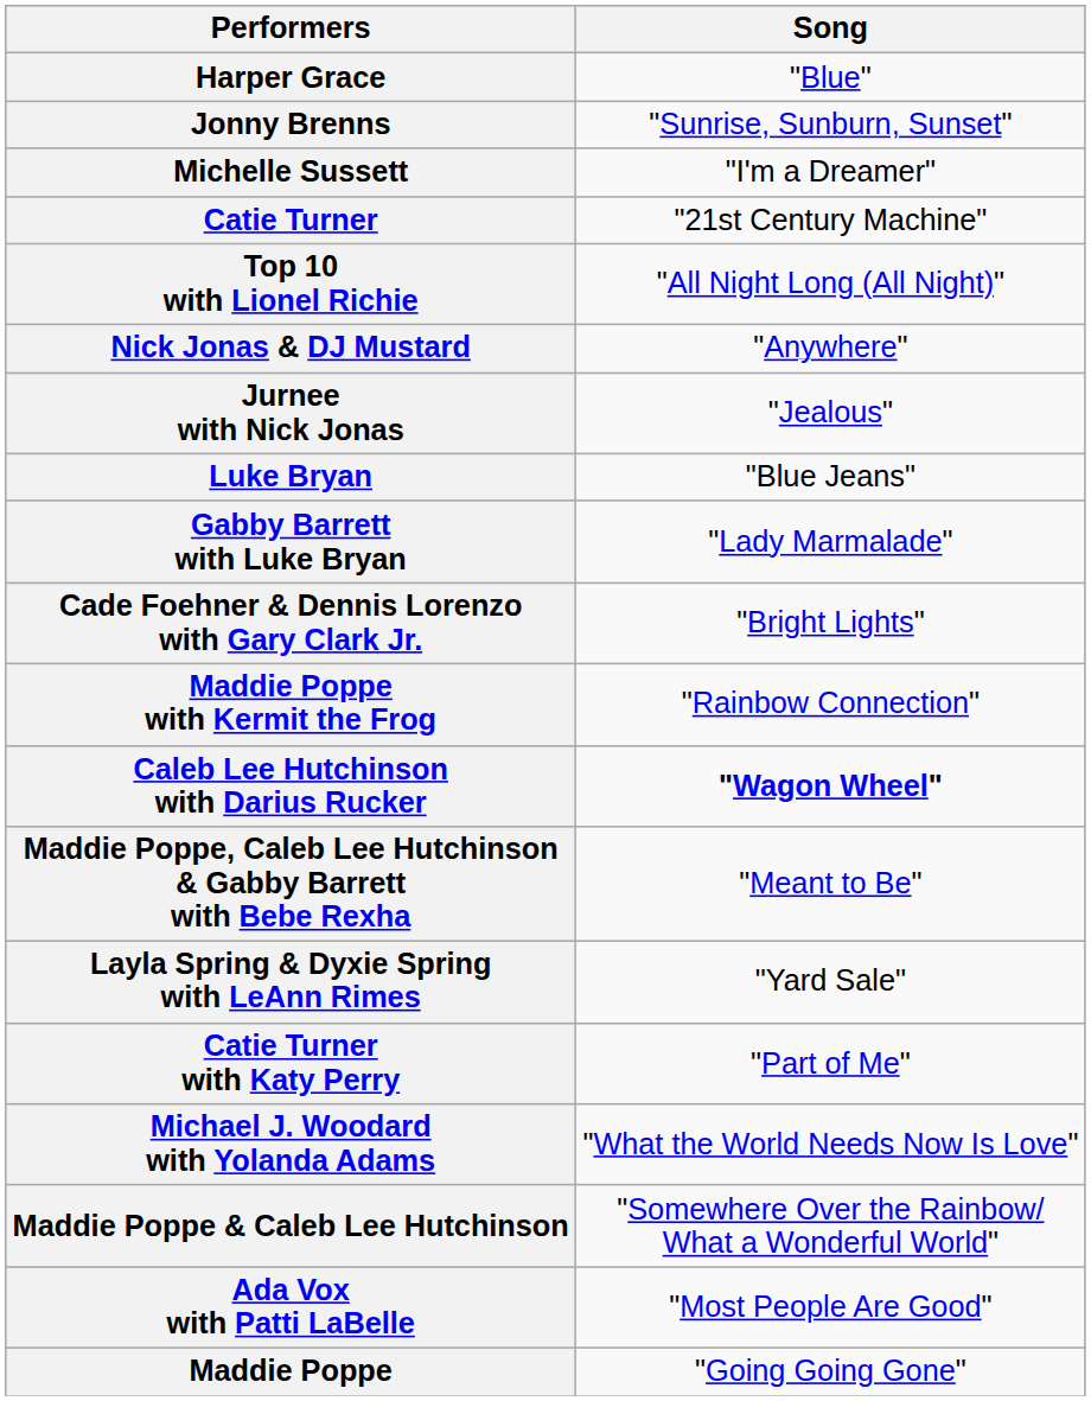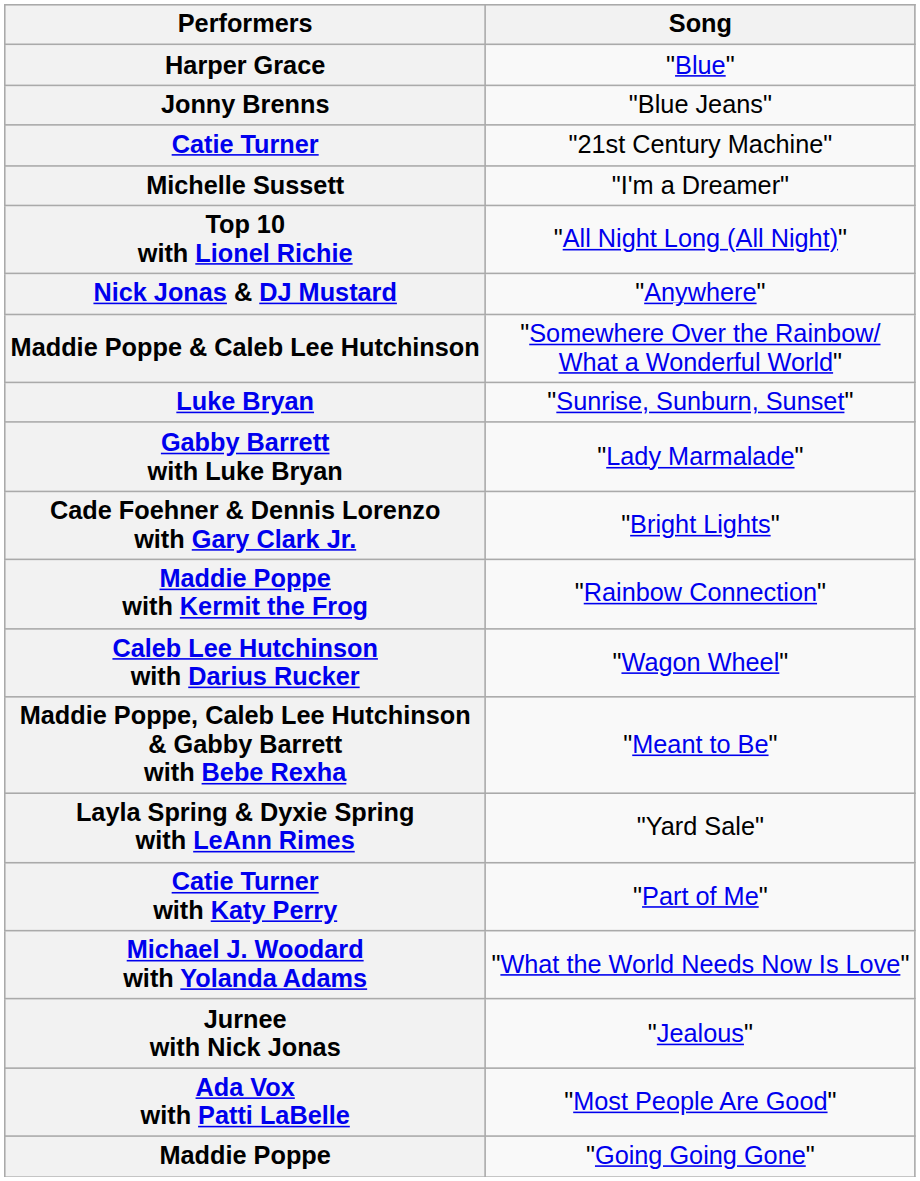Jonny Brenns | Song: "Sunrise, Sunburn, Sunset" -> "Blue Jeans"
rows swapped: Michelle Sussett <-> Catie Turner
rows swapped: Jurnee with Nick Jonas <-> Maddie Poppe & Caleb Lee Hutchinson
Luke Bryan | Song: "Blue Jeans" -> "Sunrise, Sunburn, Sunset"
Caleb Lee Hutchinson with Darius Rucker | Song: bold -> normal
